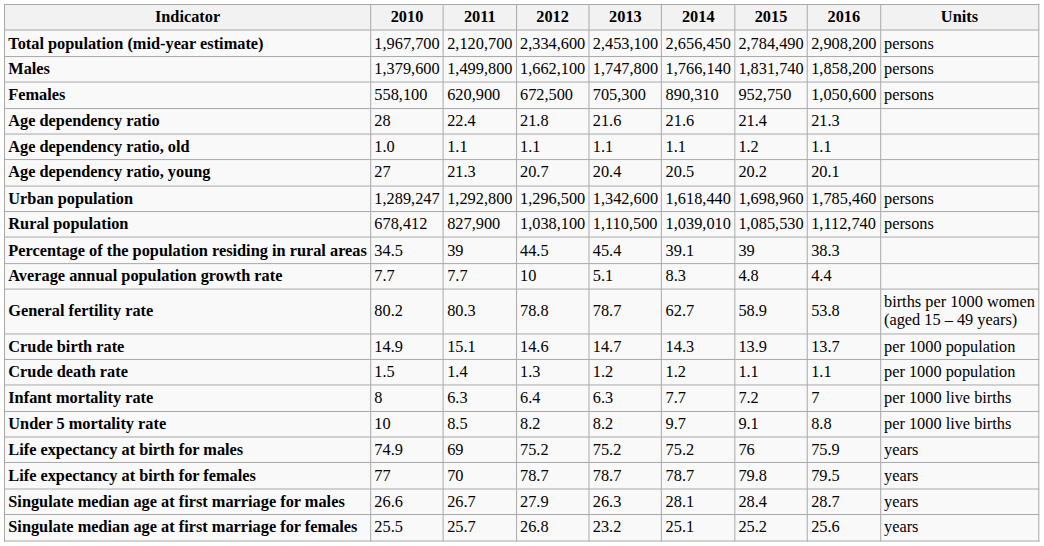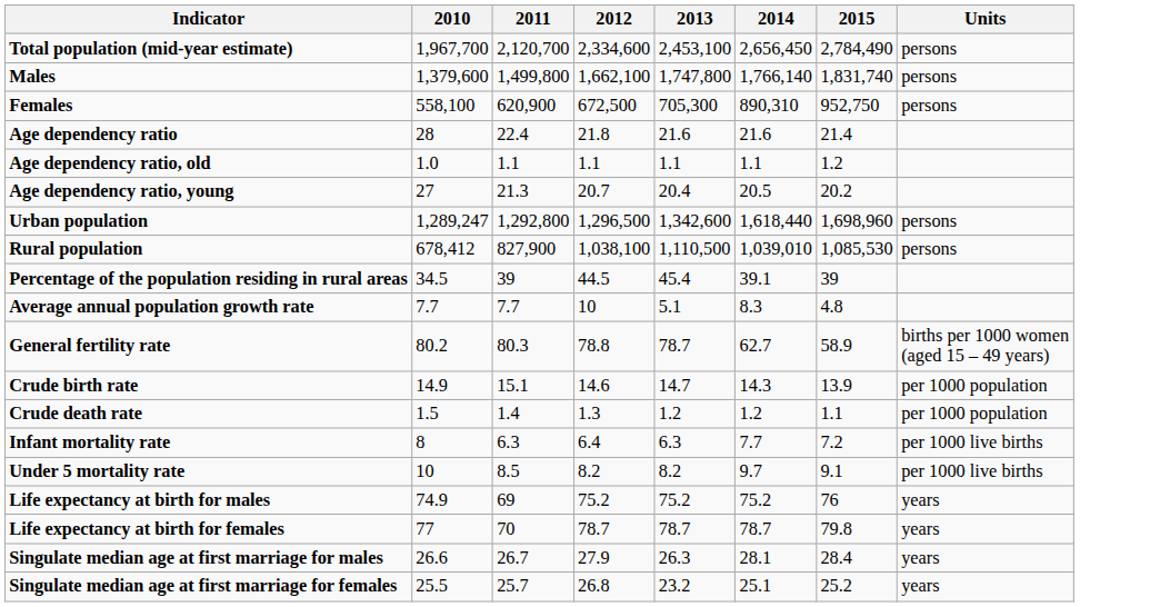- column: 2016 | 2,908,200 | 1,858,200 | 1,050,600 | 21.3 | 1.1 | 20.1 | 1,785,460 | 1,112,740 | 38.3 | 4.4 | 53.8 | 13.7 | 1.1 | 7 | 8.8 | 75.9 | 79.5 | 28.7 | 25.6
